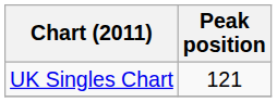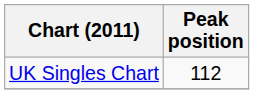UK Singles Chart | Peak position: 121 -> 112
